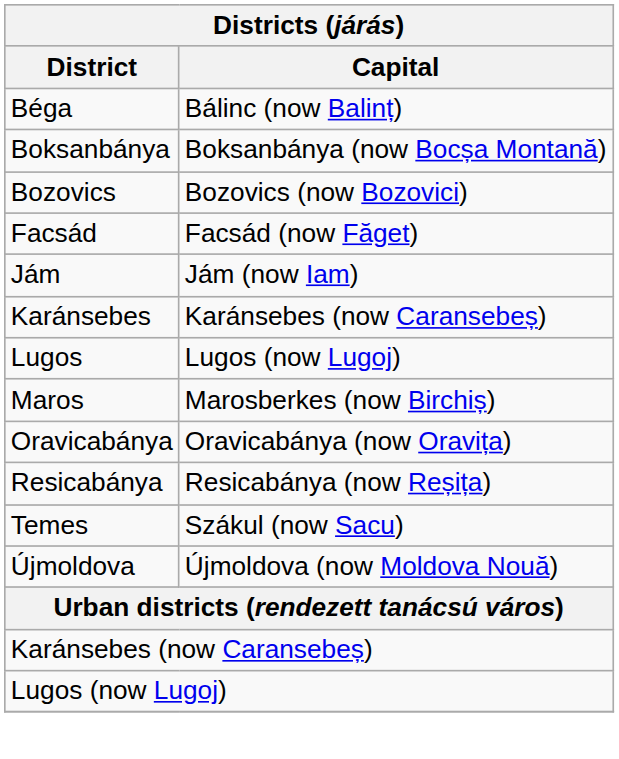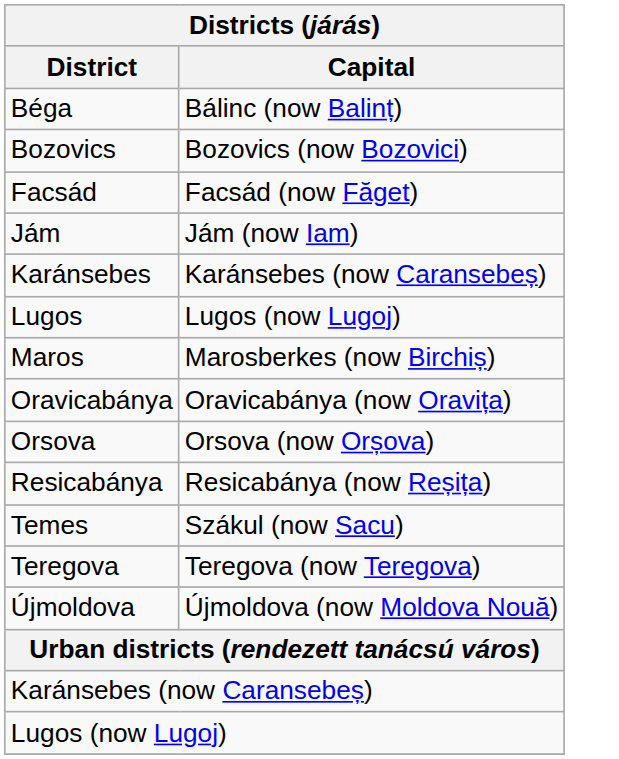- row: Boksanbánya | Boksanbánya (now Bocșa Montană)
+ row: Orsova | Orsova (now Orșova)
+ row: Teregova | Teregova (now Teregova)
